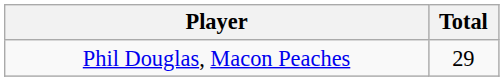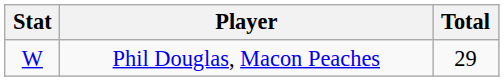+ column: Stat | W
